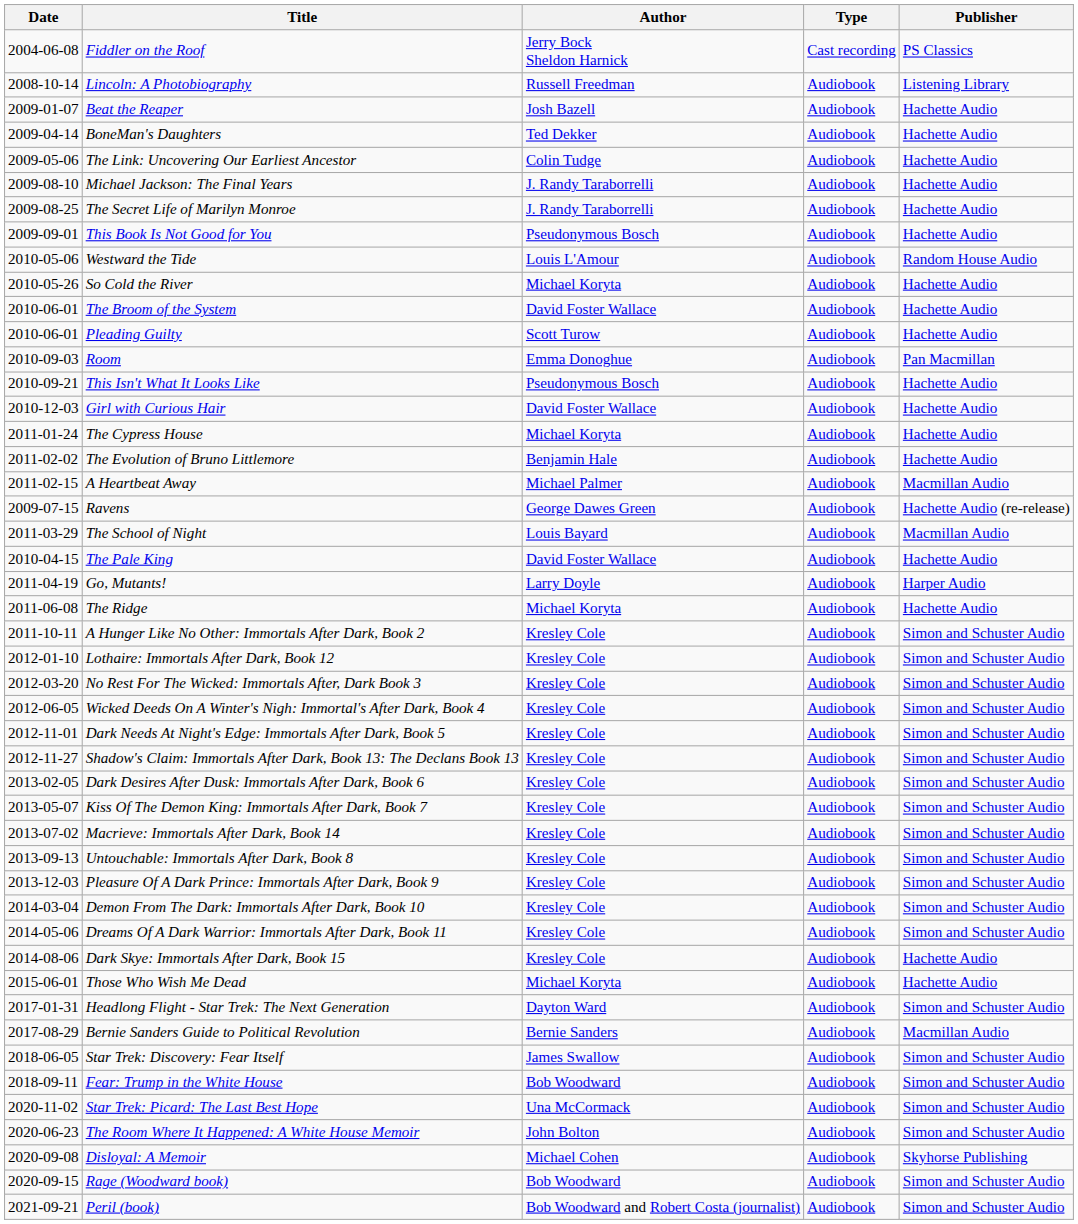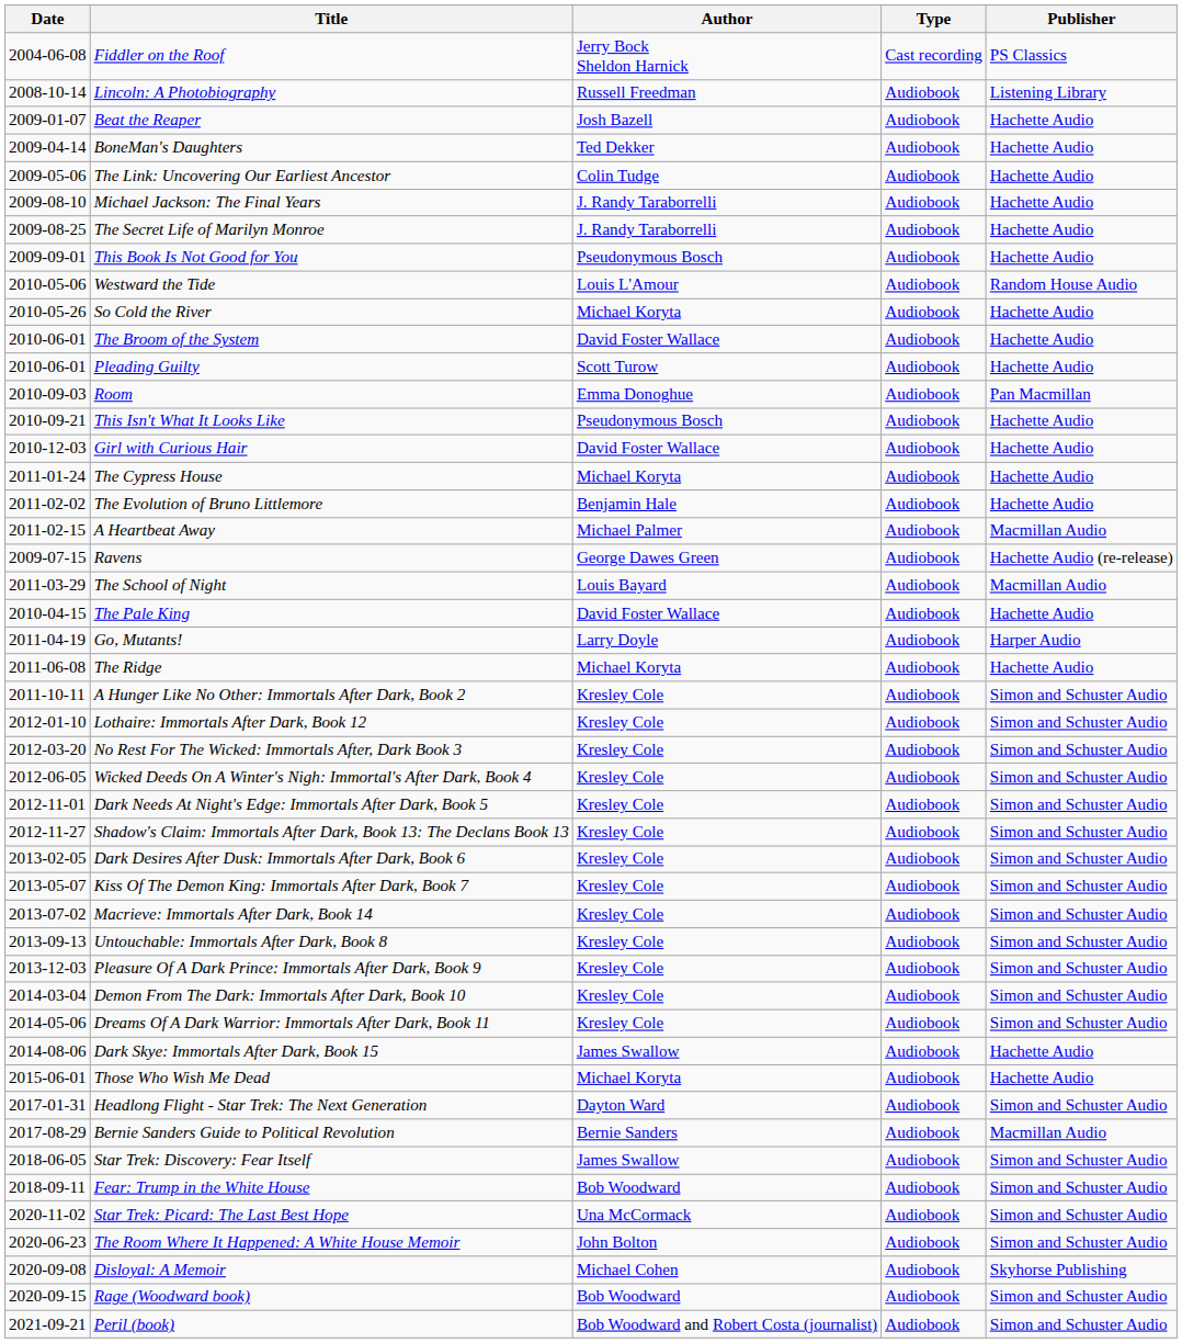Dark Skye: Immortals After Dark, Book 15 | Author: Kresley Cole -> James Swallow
